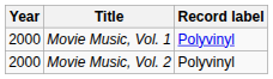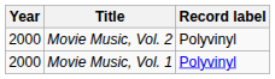rows swapped: Movie Music, Vol. 1 <-> Movie Music, Vol. 2
